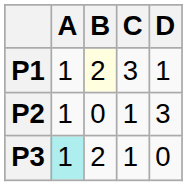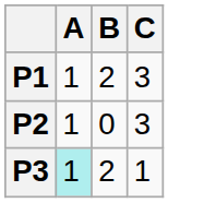- column: D | 1 | 3 | 0
P1 | B: lightyellow background -> no background
P2 | C: 1 -> 3
